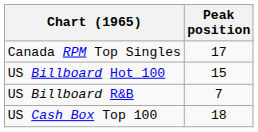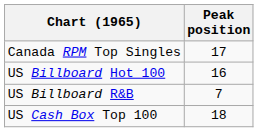US Billboard Hot 100 | Peak position: 15 -> 16
